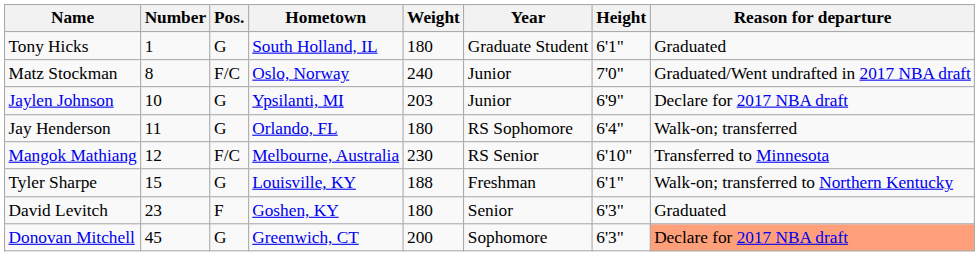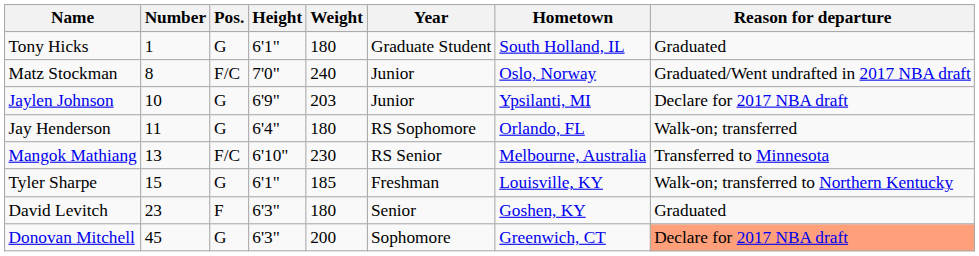columns swapped: Height <-> Hometown
Mangok Mathiang | Number: 12 -> 13
Tyler Sharpe | Weight: 188 -> 185
